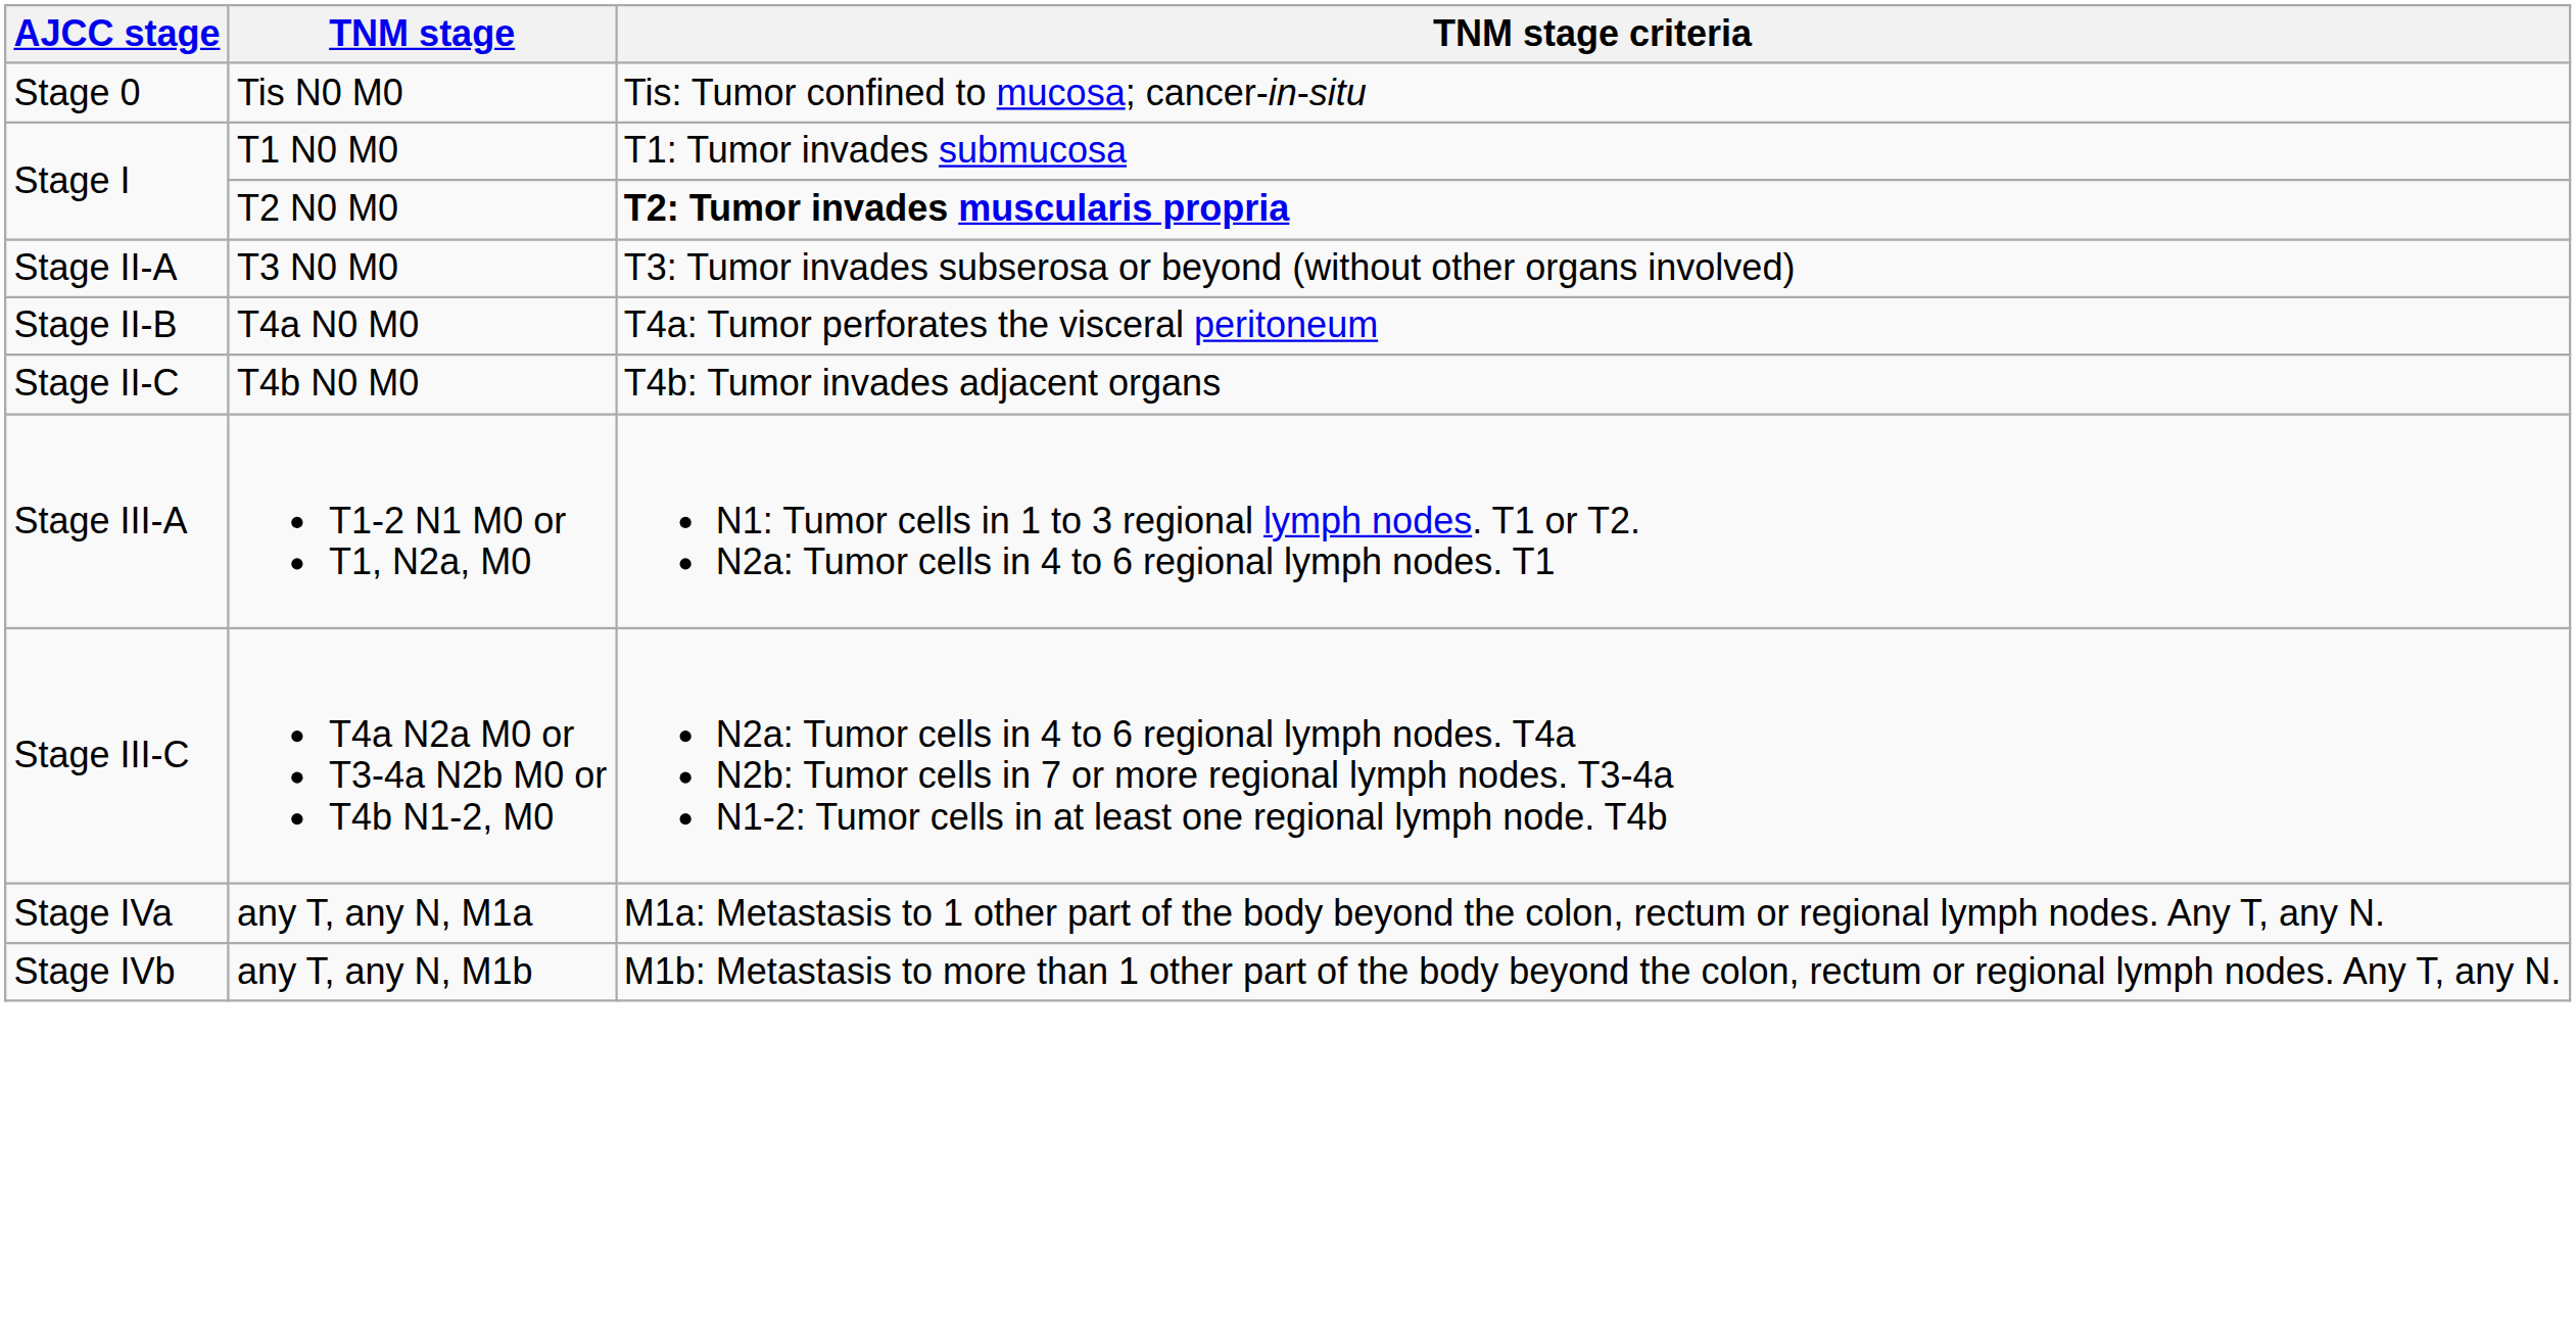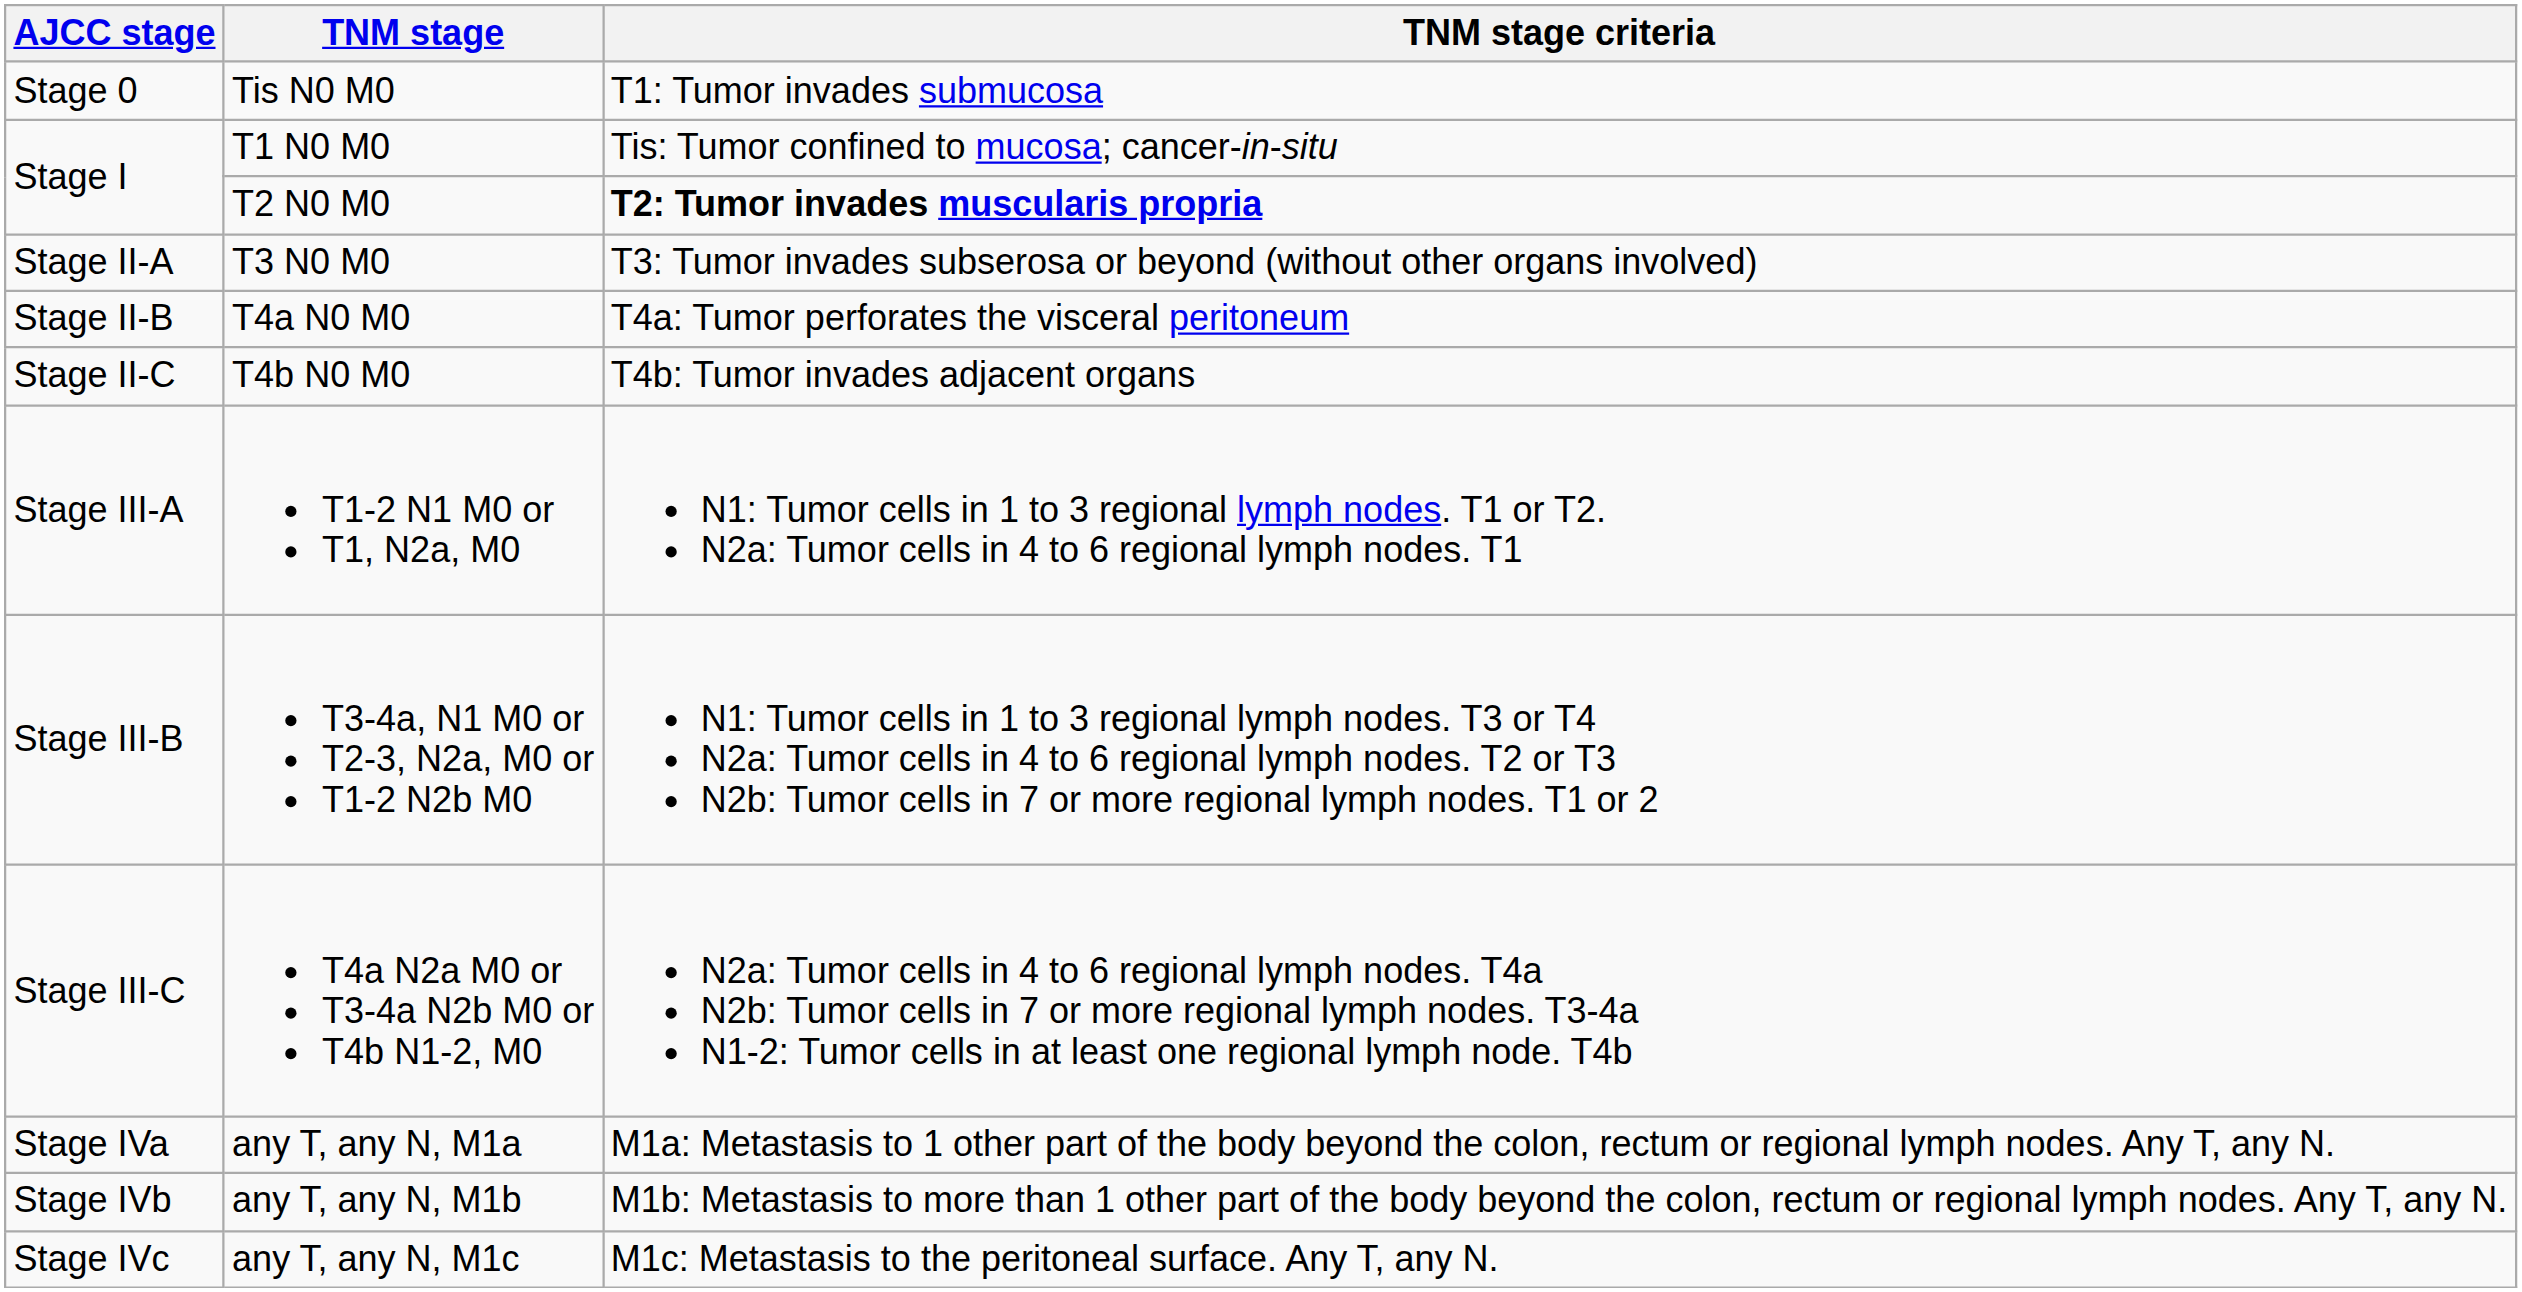Tis N0 M0 | TNM stage criteria: Tis: Tumor confined to mucosa; cancer-in-situ -> T1: Tumor invades submucosa
T1 N0 M0 | TNM stage criteria: T1: Tumor invades submucosa -> Tis: Tumor confined to mucosa; cancer-in-situ
+ row: Stage III-B | T3-4a, N1 M0 or T2-3, N2a, M0 or T1-2 N2b M0 | N1: Tumor cells in 1 to 3 regional lymph nodes. T3 or T4 N2a: Tumor cells in 4 to 6 regional lymph nodes. T2 or T3 N2b: Tumor cells in 7 or more regional lymph nodes. T1 or 2
+ row: Stage IVc | any T, any N, M1c | M1c: Metastasis to the peritoneal surface. Any T, any N.
